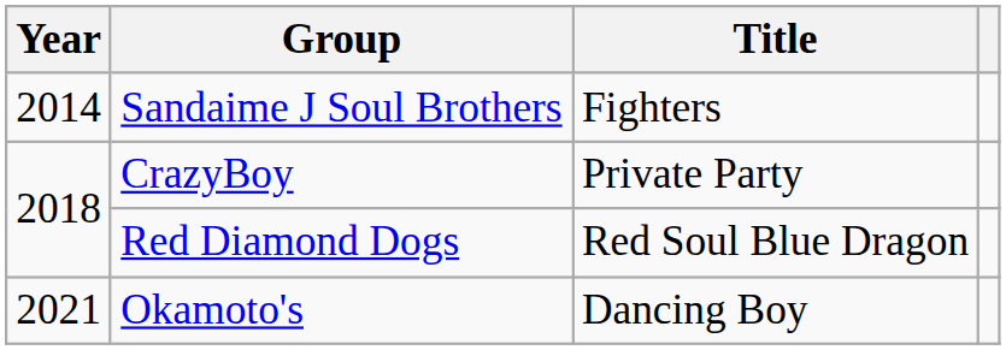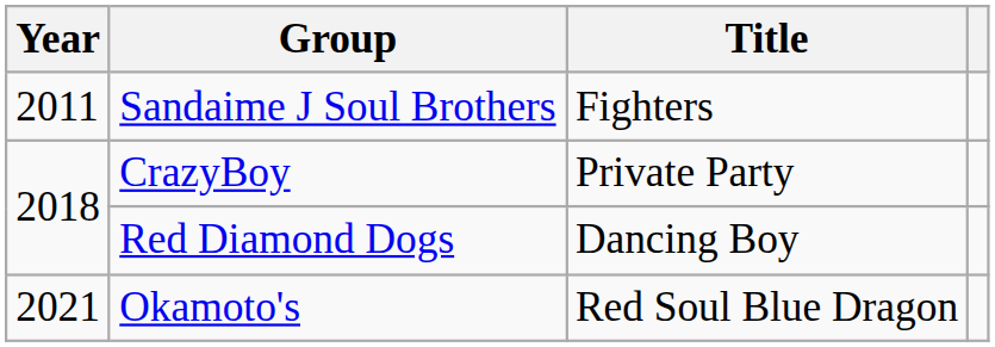Sandaime J Soul Brothers | Year: 2014 -> 2011
Red Diamond Dogs | Title: Red Soul Blue Dragon -> Dancing Boy
Okamoto's | Title: Dancing Boy -> Red Soul Blue Dragon
